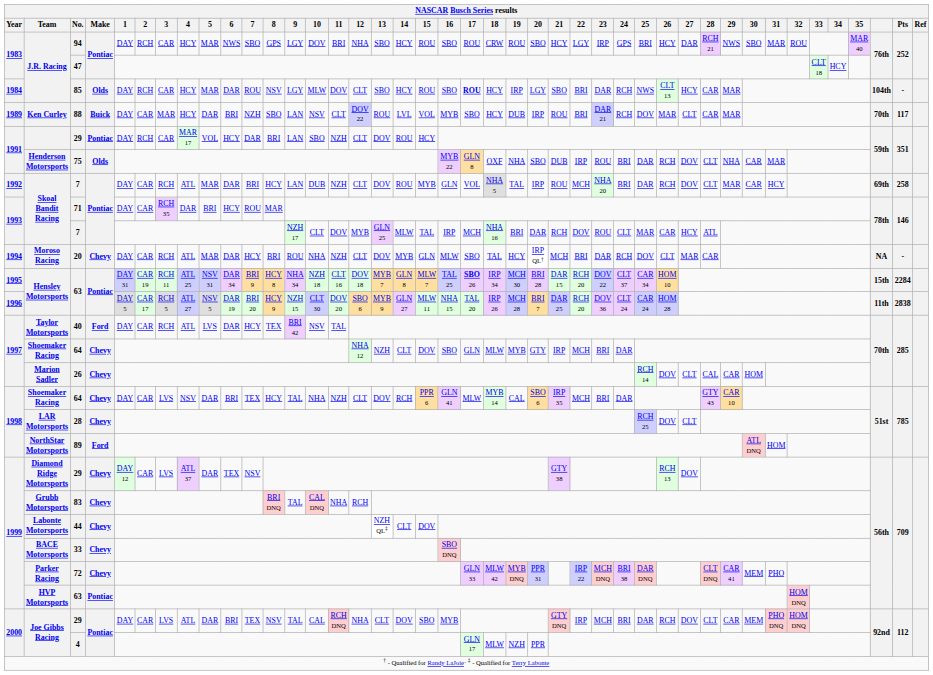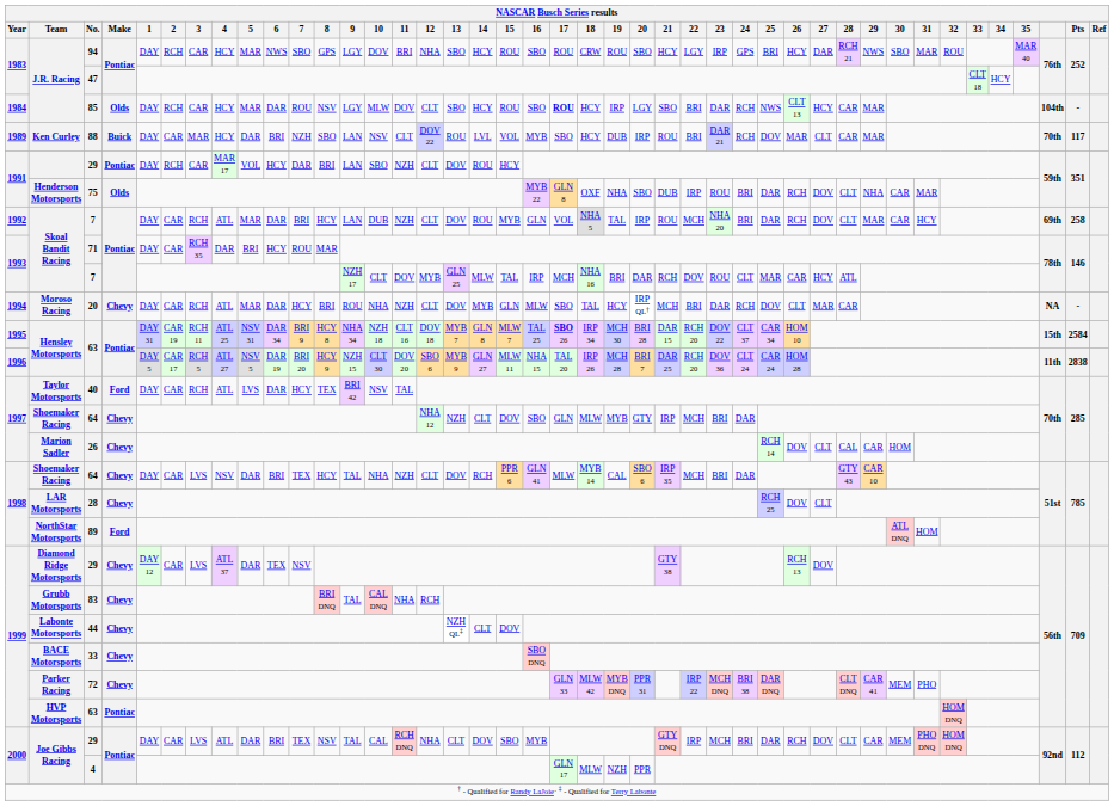1995 / 63 | Pts: 2284 -> 2584
